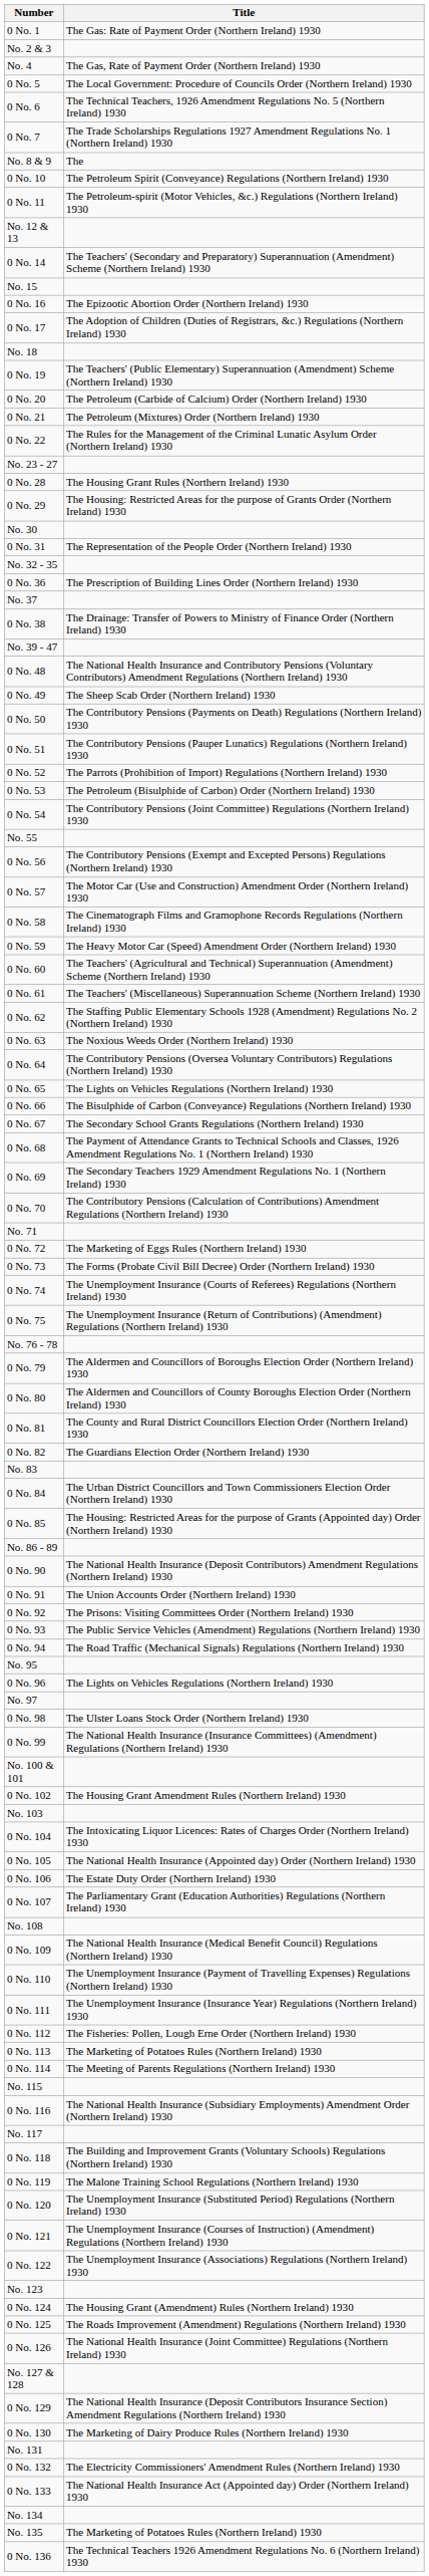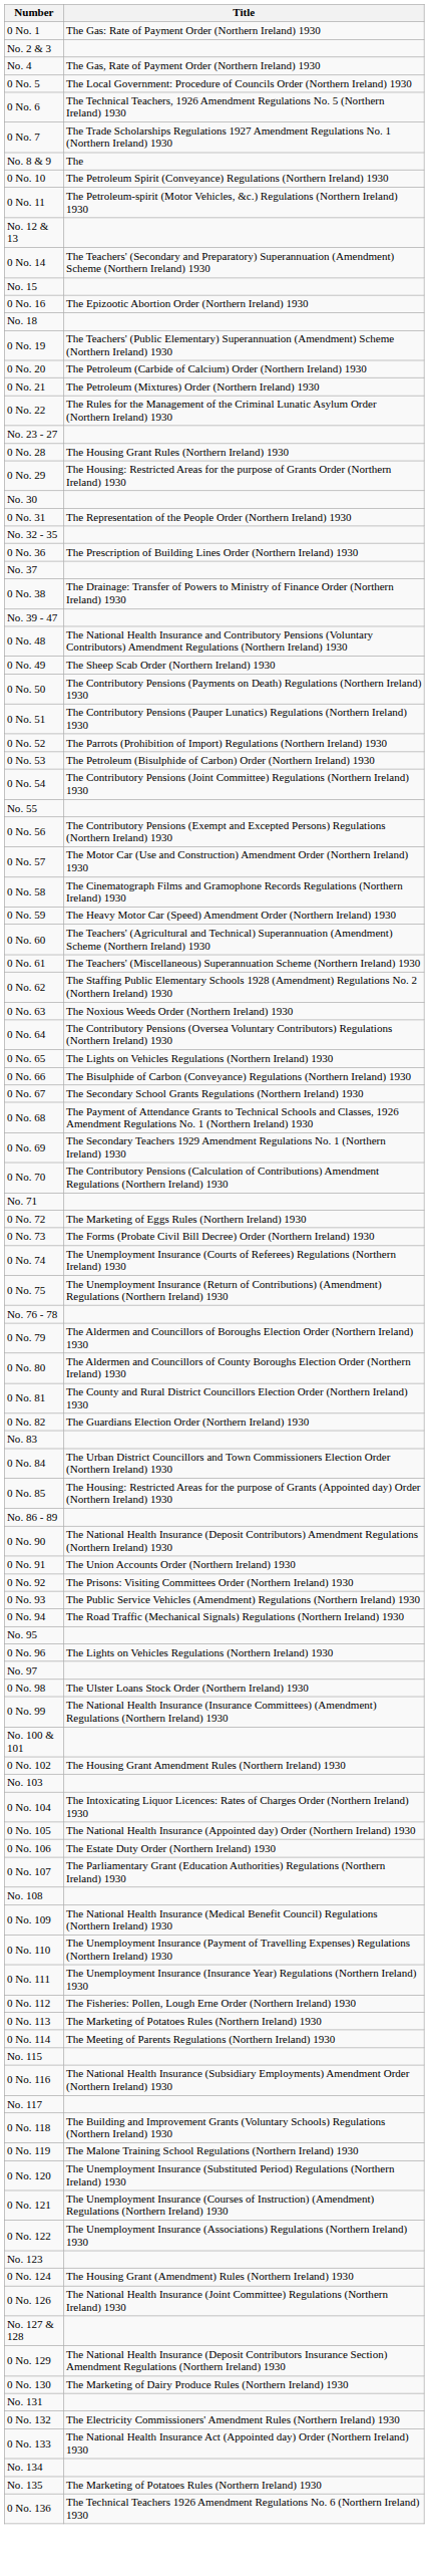- row: 0 No. 17 | The Adoption of Children (Duties of Registrars, &c.) Regulations (Northern Ireland) 1930
- row: 0 No. 125 | The Roads Improvement (Amendment) Regulations (Northern Ireland) 1930
